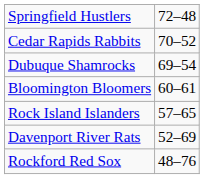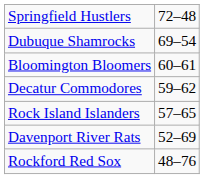- row: Cedar Rapids Rabbits | 70–52
+ row: Decatur Commodores | 59–62
